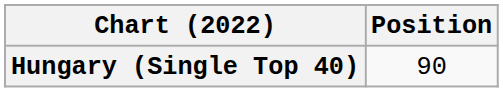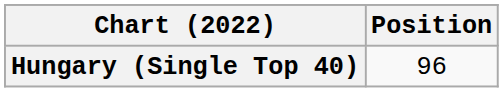Hungary (Single Top 40) | Position: 90 -> 96
